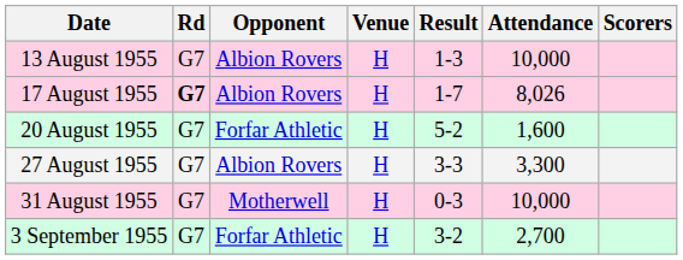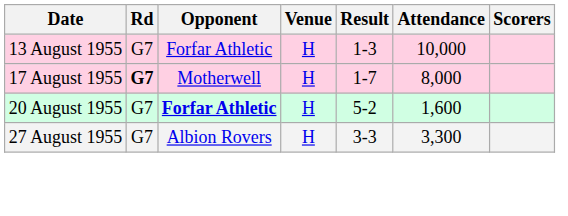13 August 1955 | Opponent: Albion Rovers -> Forfar Athletic
17 August 1955 | Opponent: Albion Rovers -> Motherwell
17 August 1955 | Attendance: 8,026 -> 8,000
20 August 1955 | Opponent: normal -> bold
- row: 31 August 1955 | G7 | Motherwell | H | 0-3 | 10,000
- row: 3 September 1955 | G7 | Forfar Athletic | H | 3-2 | 2,700
